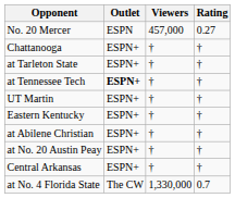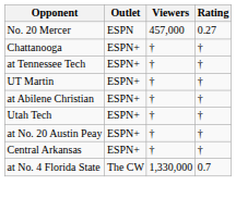- row: at Tarleton State | ESPN+ | † | †
at Tennessee Tech | Outlet: bold -> normal
- row: Eastern Kentucky | ESPN+ | † | †
+ row: Utah Tech | ESPN+ | † | †
